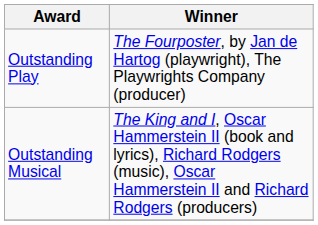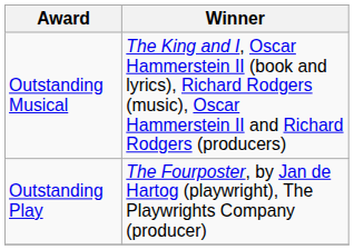rows swapped: Outstanding Play <-> Outstanding Musical
